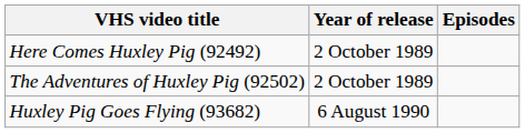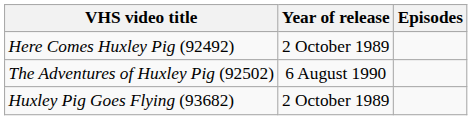The Adventures of Huxley Pig (92502) | Year of release: 2 October 1989 -> 6 August 1990
Huxley Pig Goes Flying (93682) | Year of release: 6 August 1990 -> 2 October 1989
